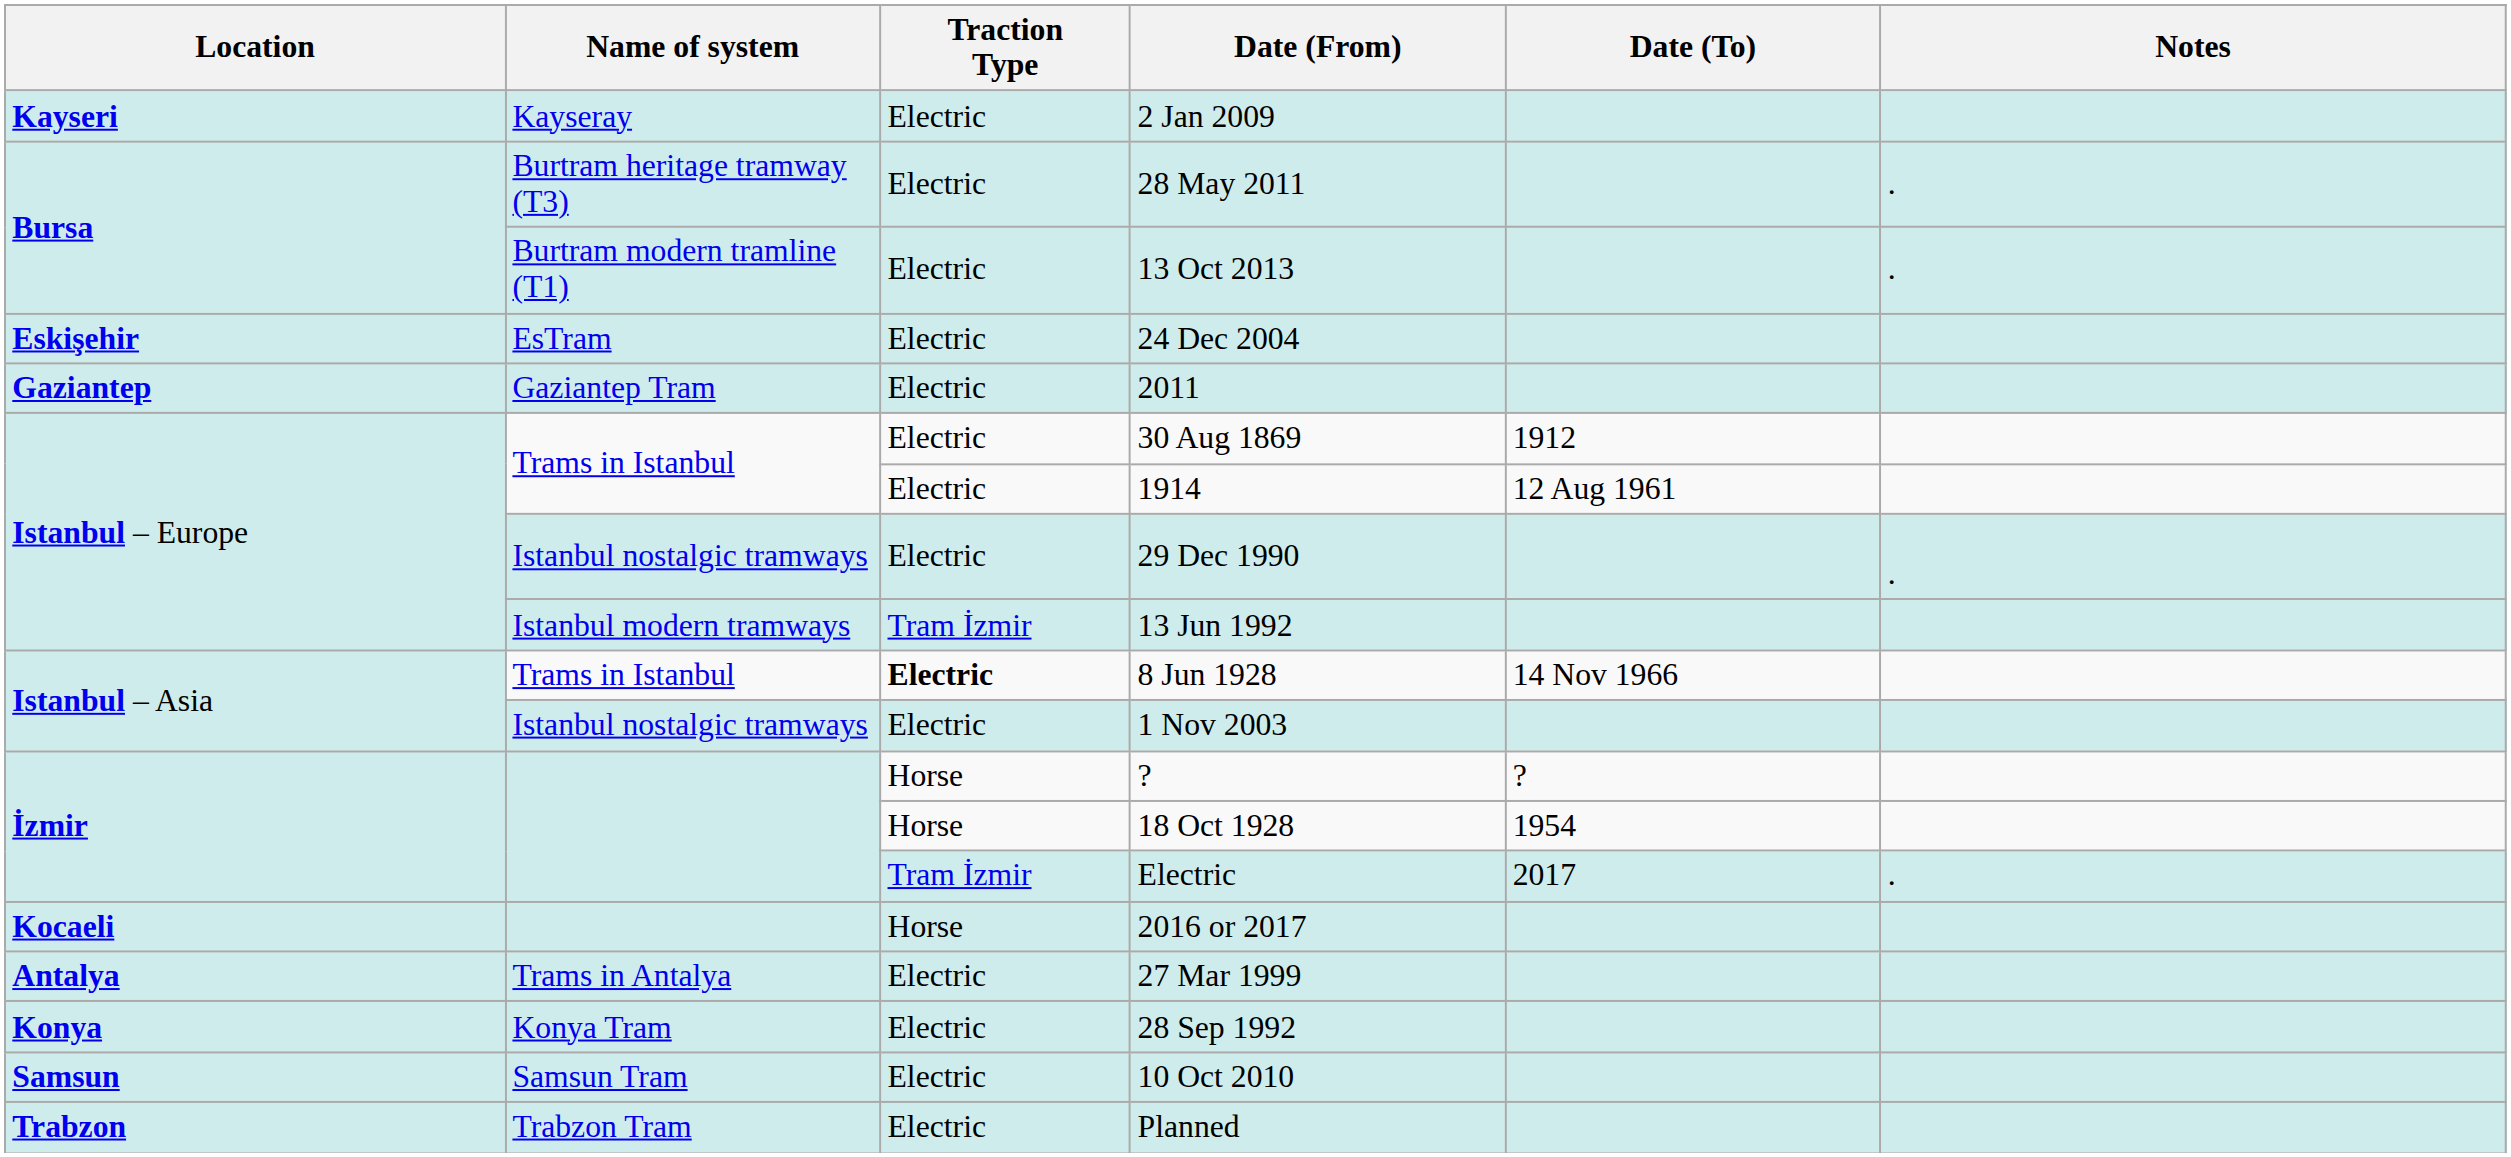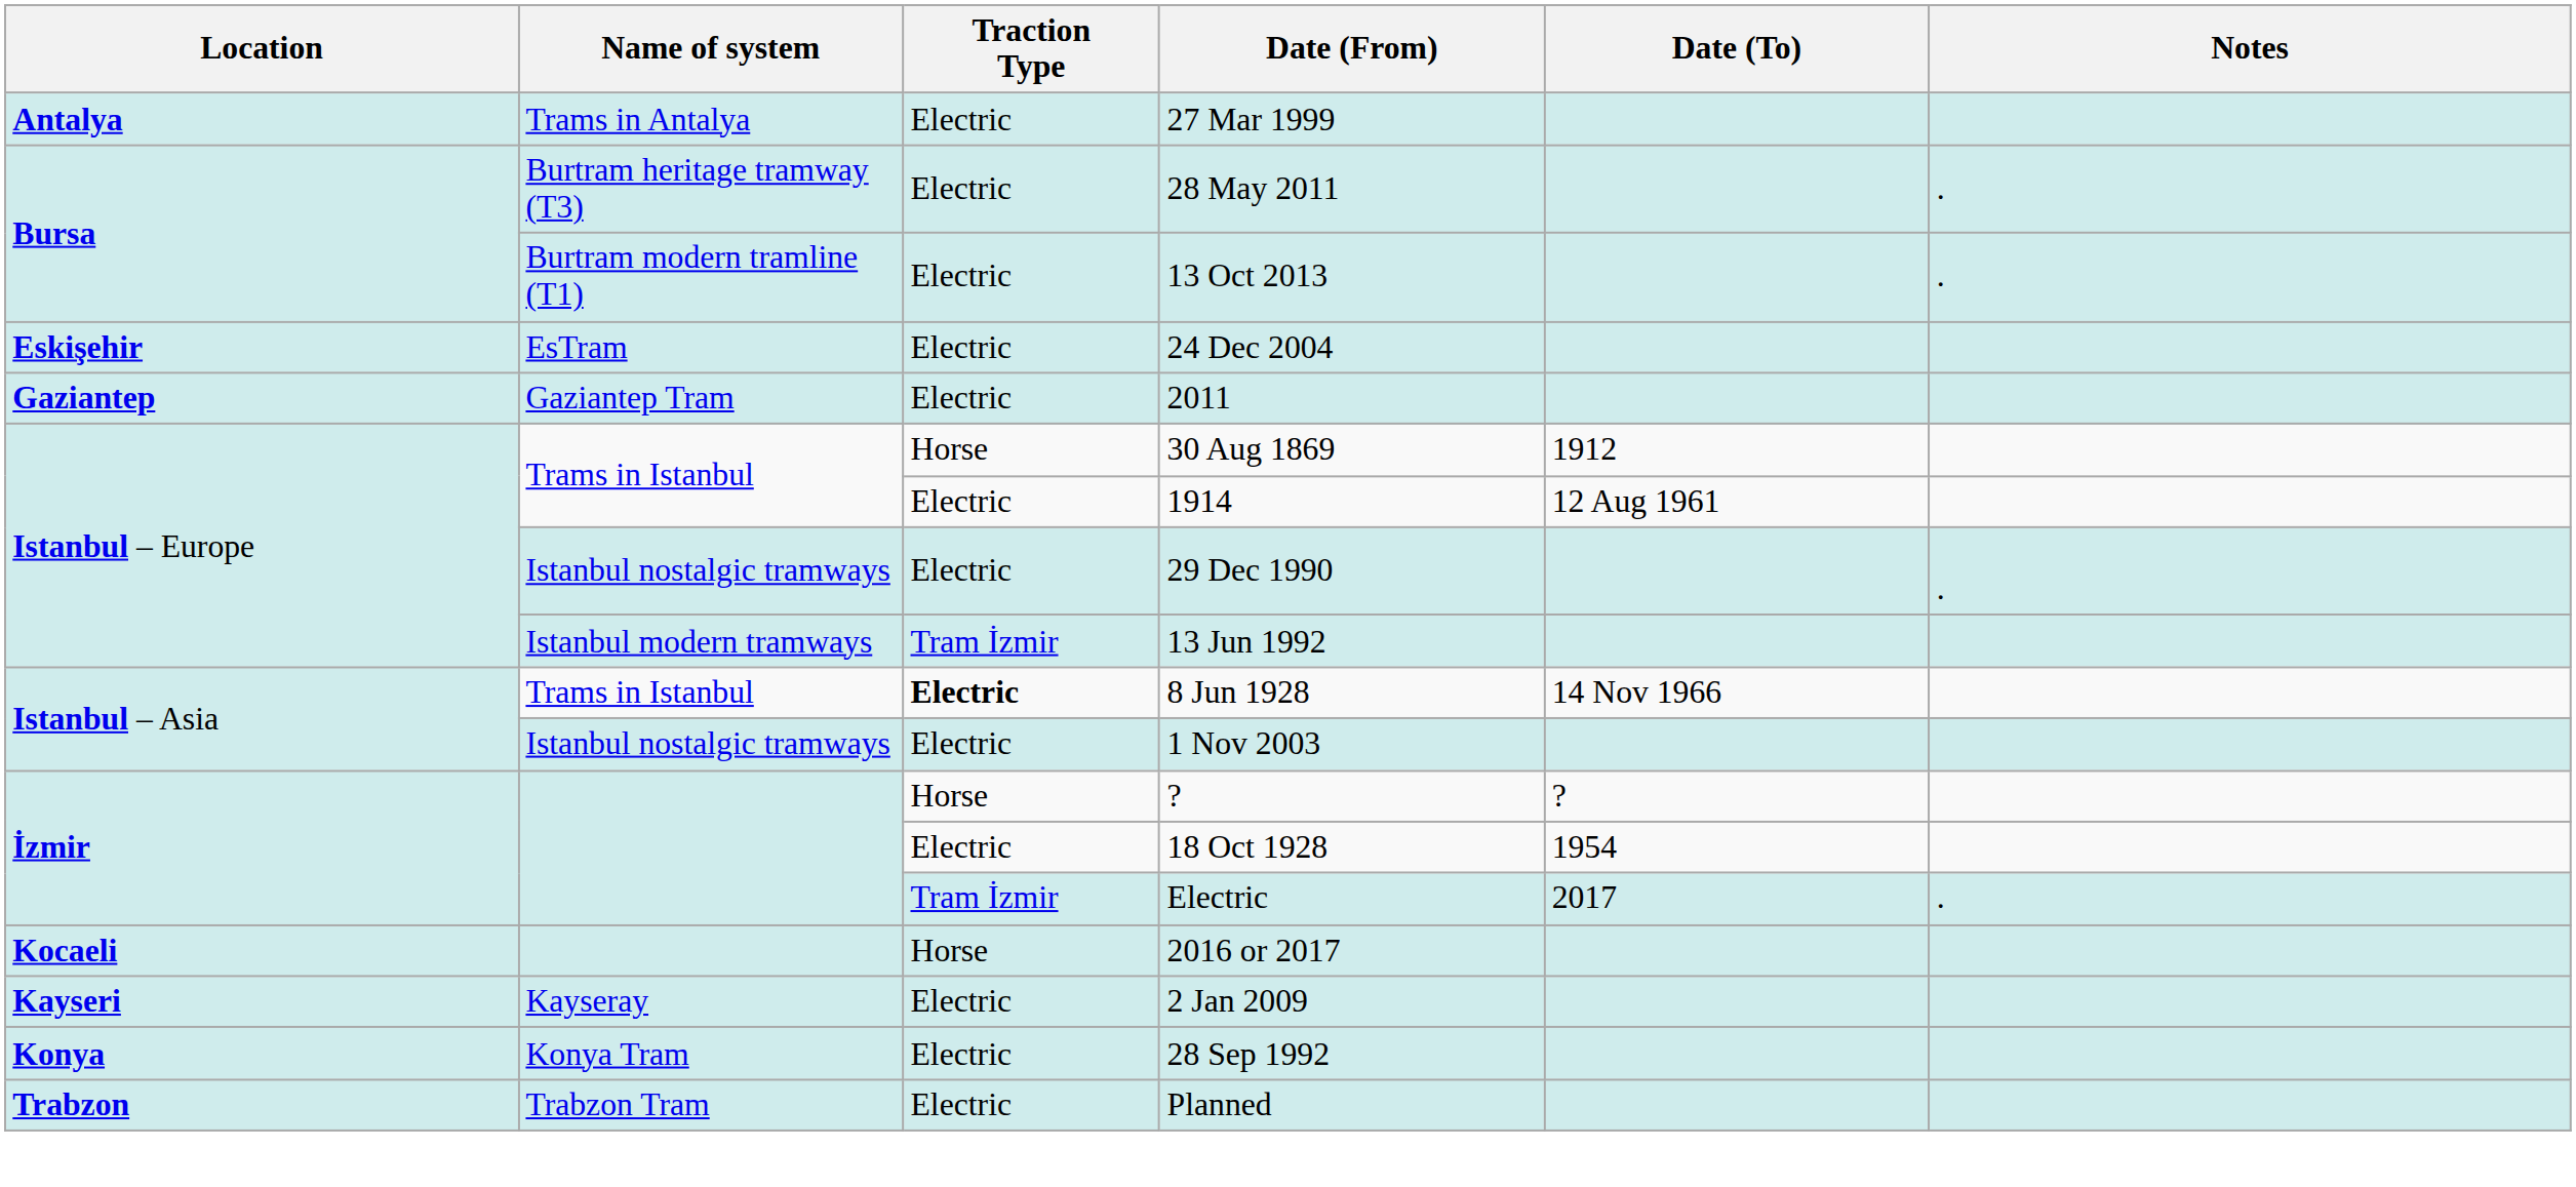rows swapped: 27 Mar 1999 <-> 2 Jan 2009
30 Aug 1869 | Traction Type: Electric -> Horse
18 Oct 1928 | Traction Type: Horse -> Electric
- row: Samsun | Samsun Tram | Electric | 10 Oct 2010
